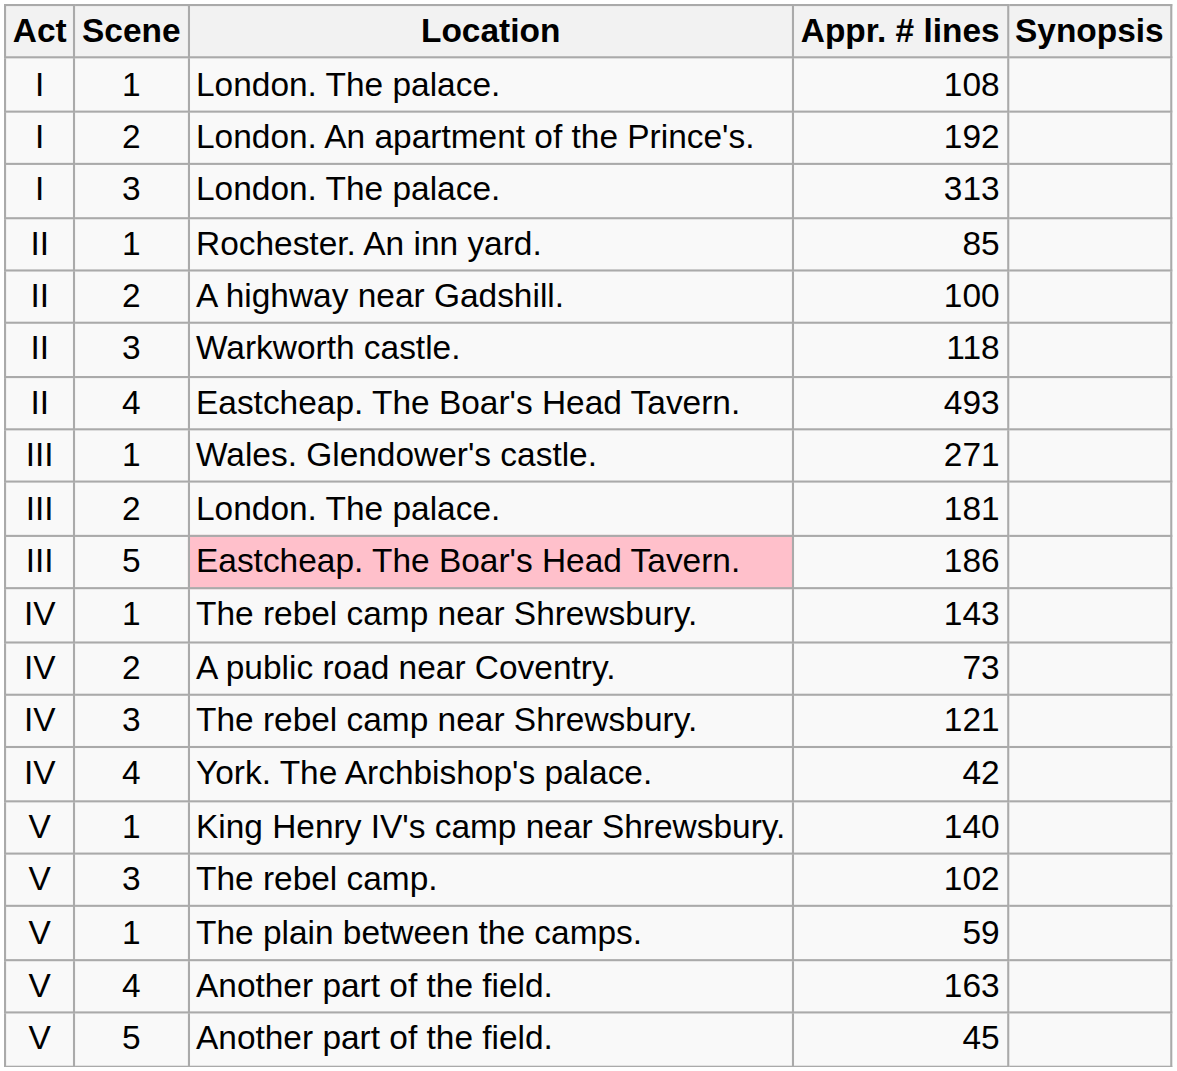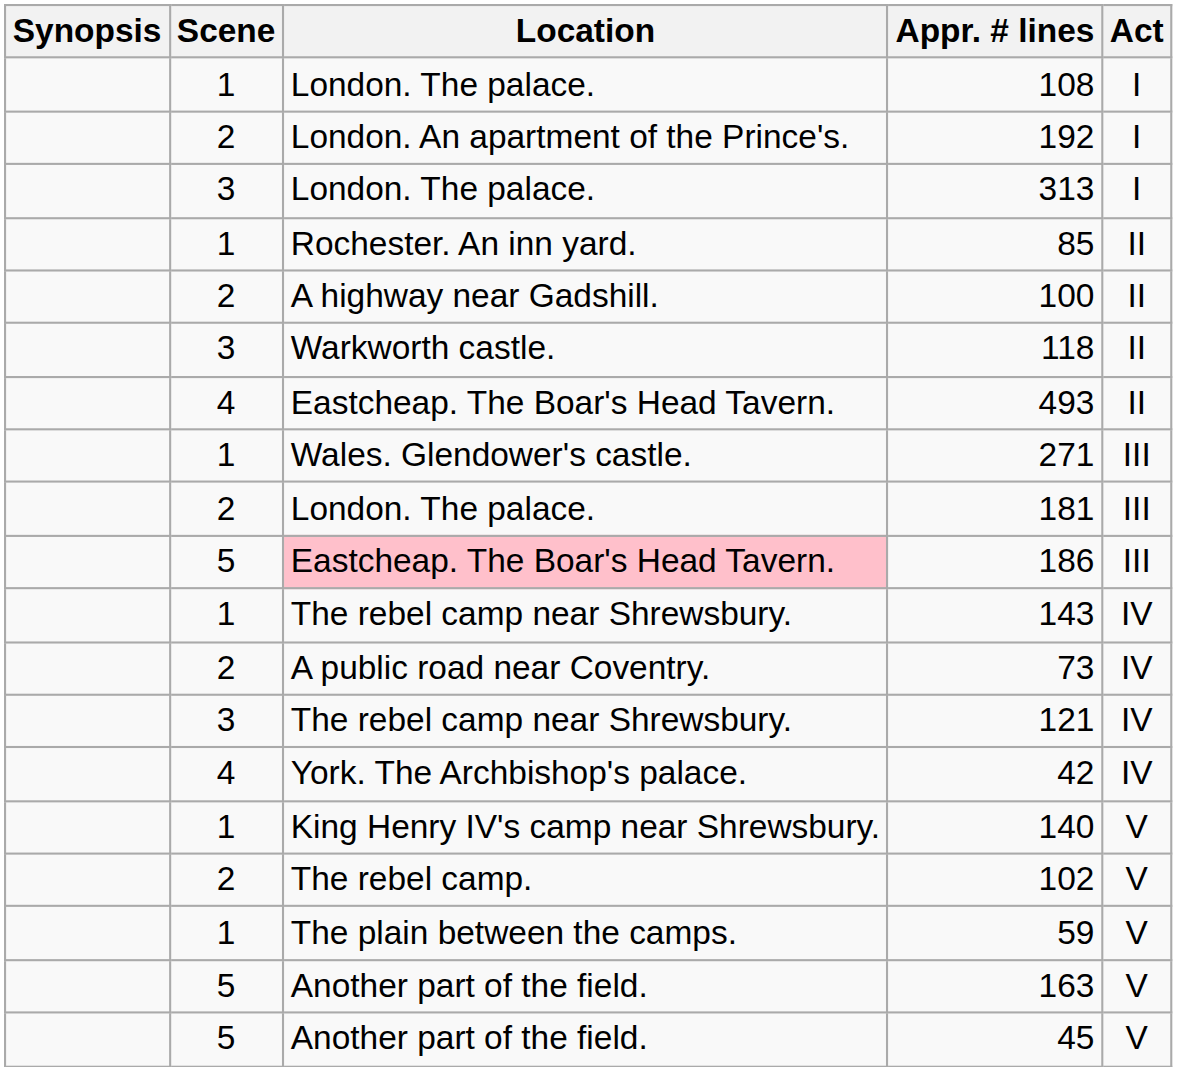columns swapped: Act <-> Synopsis
102 | Scene: 3 -> 2
163 | Scene: 4 -> 5
